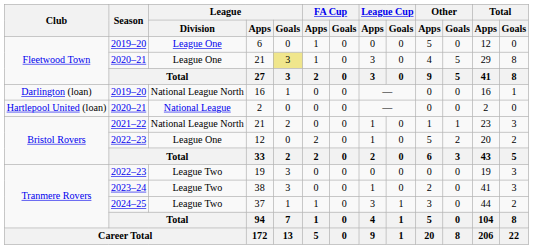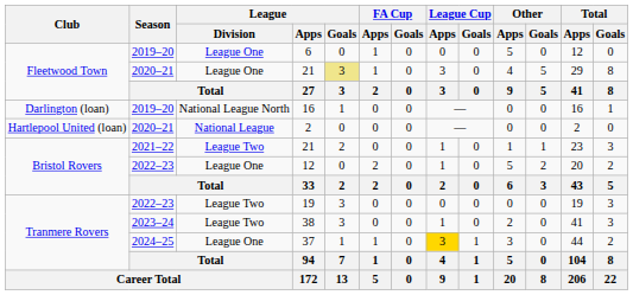2021–22 / 21 | League / Division: National League North -> League Two
37 | League / Division: League Two -> League One
37 | League Cup / Apps: no background -> gold background
